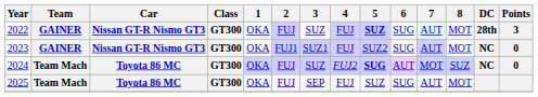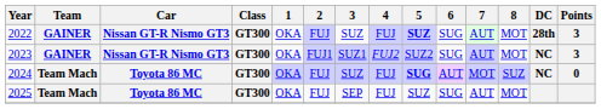2023 | 4: FUJ -> FUJ2
2023 | Points: 0 -> 3
2024 | 4: FUJ2 -> FUJ
